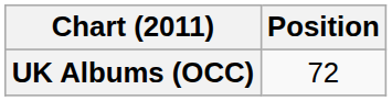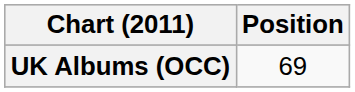UK Albums (OCC) | Position: 72 -> 69
